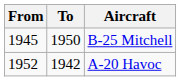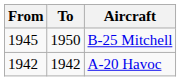A-20 Havoc | From: 1952 -> 1942
